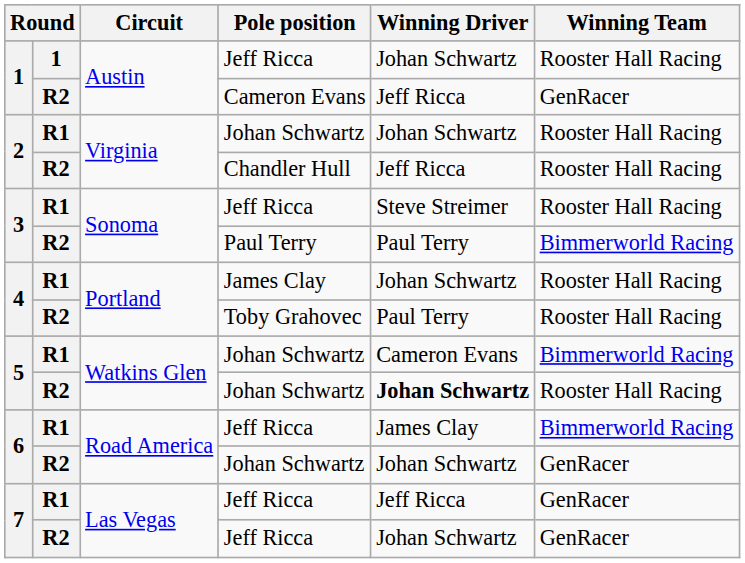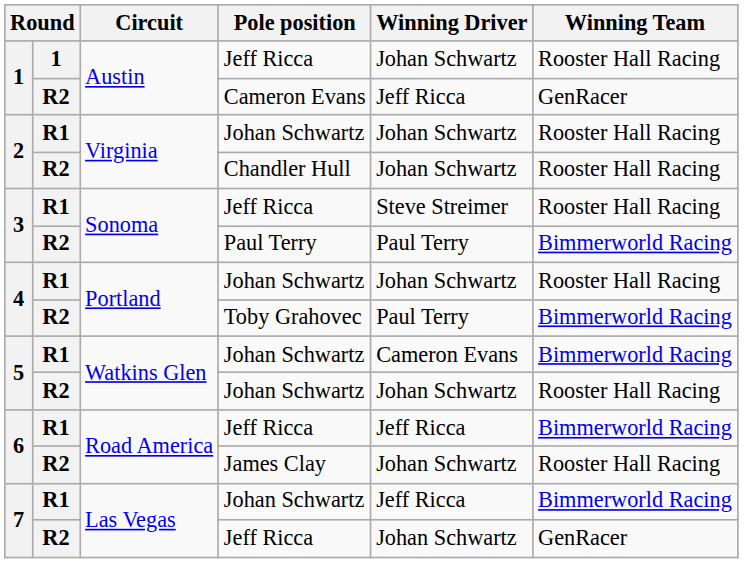2 / R2 | Winning Driver: Jeff Ricca -> Johan Schwartz
4 / R1 | Pole position: James Clay -> Johan Schwartz
4 / R2 | Winning Team: Rooster Hall Racing -> Bimmerworld Racing
5 / R2 | Winning Driver: bold -> normal
6 / R1 | Winning Driver: James Clay -> Jeff Ricca
6 / R2 | Pole position: Johan Schwartz -> James Clay
6 / R2 | Winning Team: GenRacer -> Rooster Hall Racing
7 / R1 | Pole position: Jeff Ricca -> Johan Schwartz
7 / R1 | Winning Team: GenRacer -> Bimmerworld Racing
